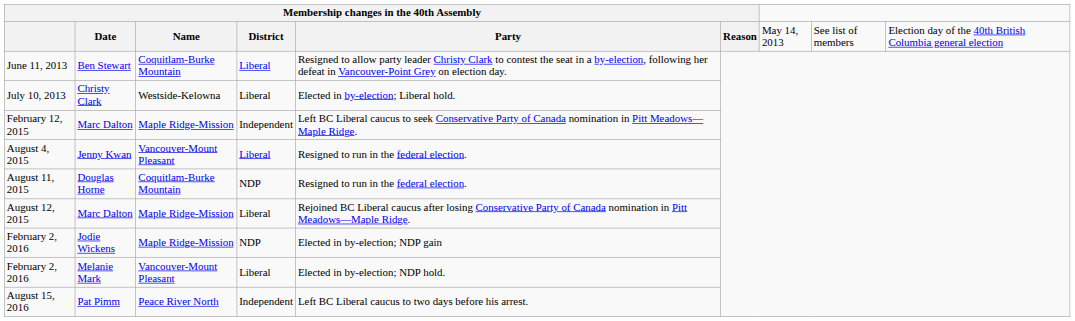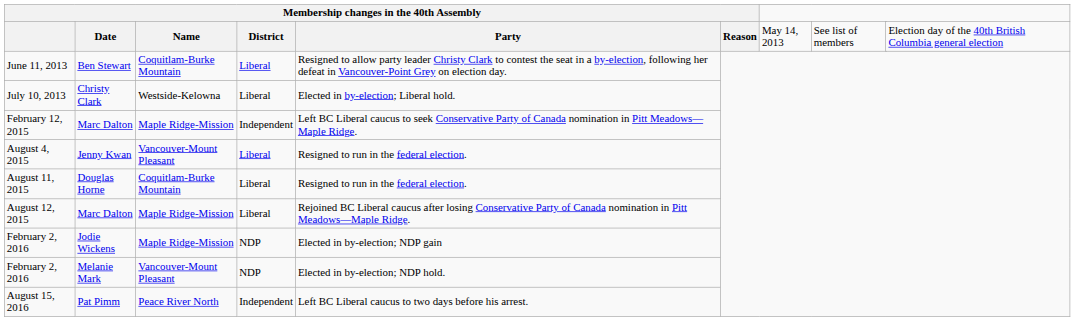August 11, 2015 | column 4: NDP -> Liberal
February 2, 2016 / Melanie Mark | column 4: Liberal -> NDP
